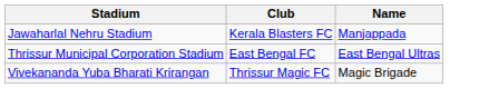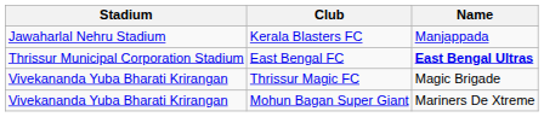East Bengal FC | Name: normal -> bold
+ row: Vivekananda Yuba Bharati Krirangan | Mohun Bagan Super Giant | Mariners De Xtreme
